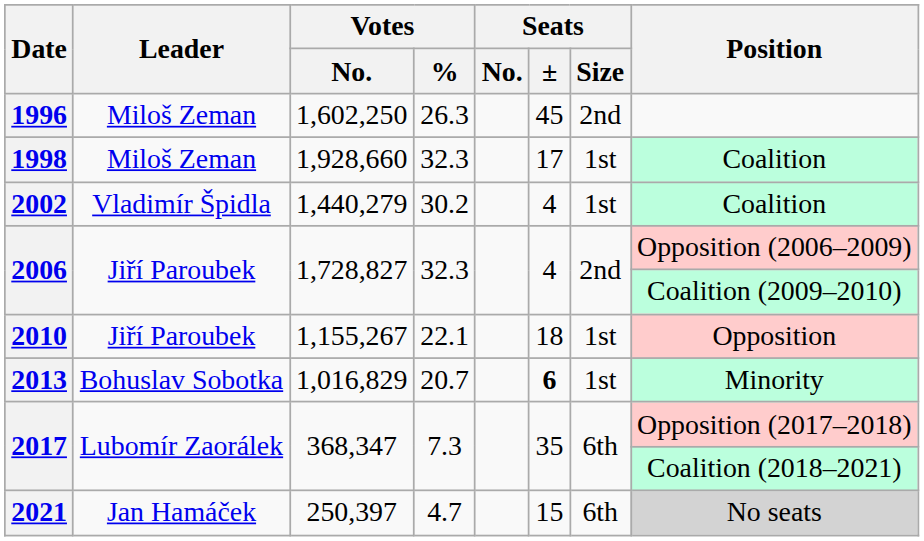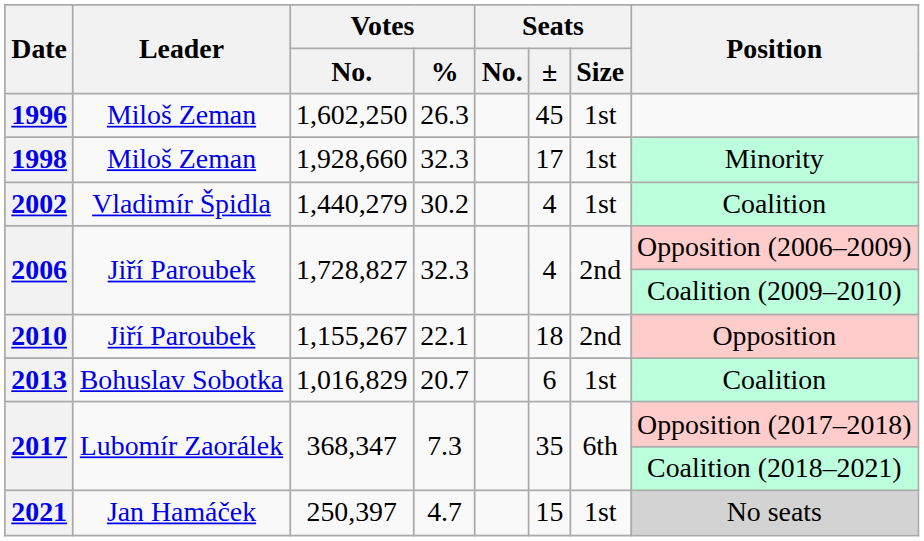1996 | Seats / Size: 2nd -> 1st
1998 | Position: Coalition -> Minority
2010 | Seats / Size: 1st -> 2nd
2013 | Seats / ±: bold -> normal
2013 | Position: Minority -> Coalition
2021 | Seats / Size: 6th -> 1st
